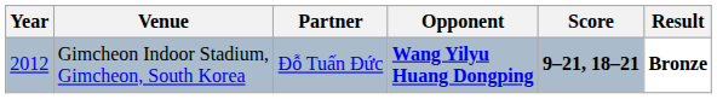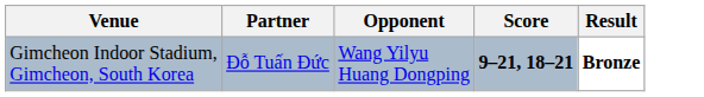- column: Year | 2012
Gimcheon Indoor Stadium, Gimcheon, South Korea | Opponent: bold -> normal
